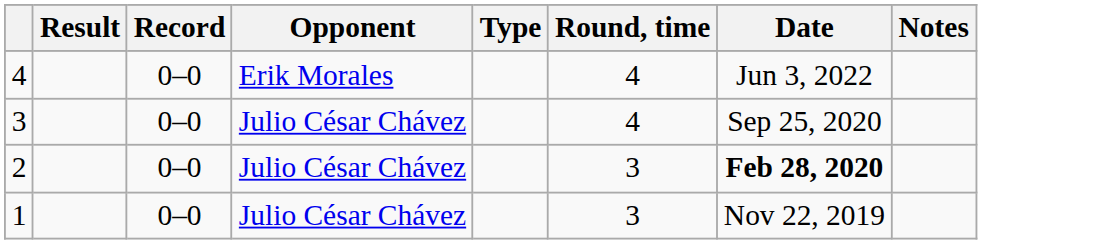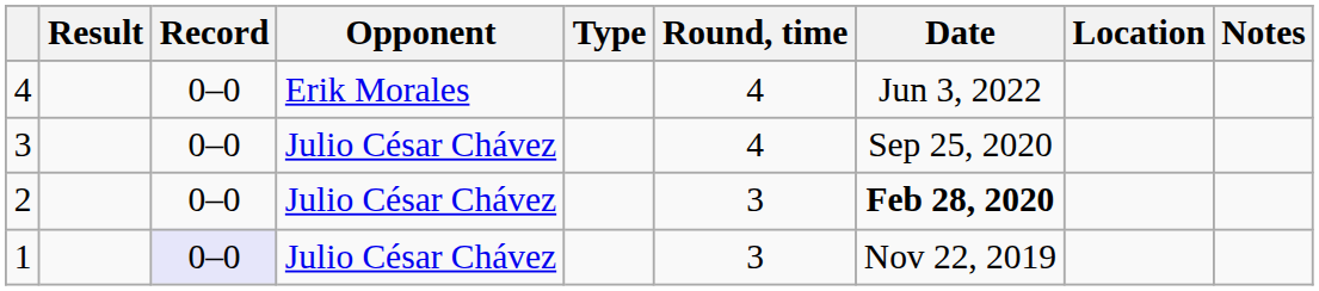+ column: Location
1 | Record: no background -> lavender background
